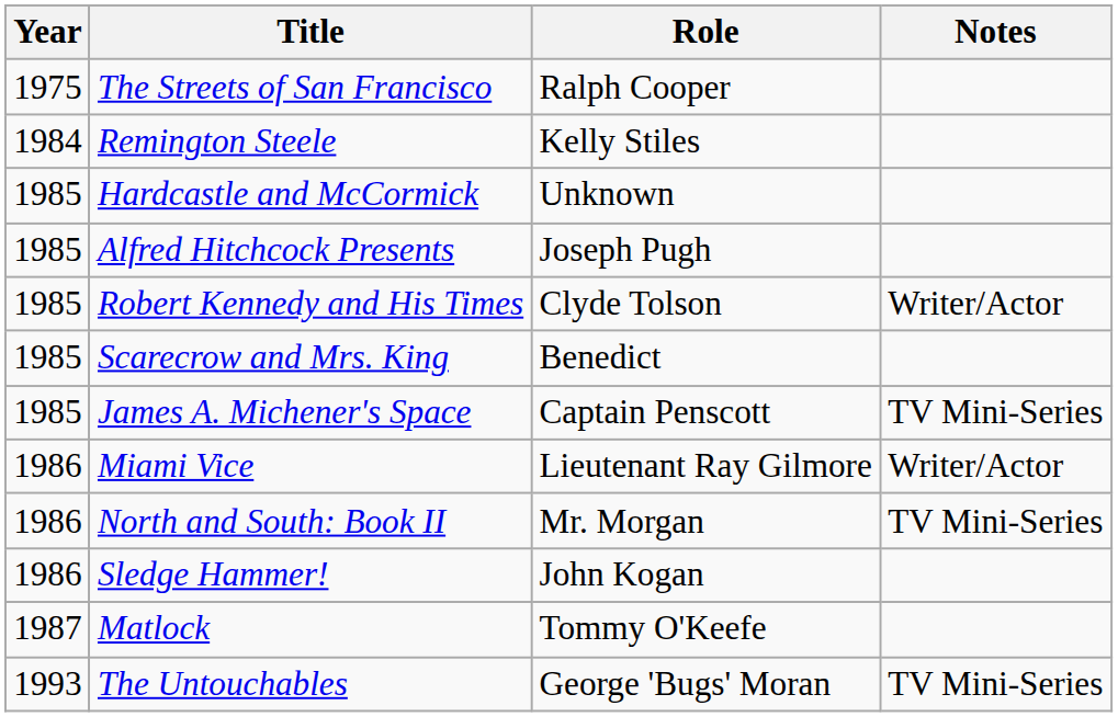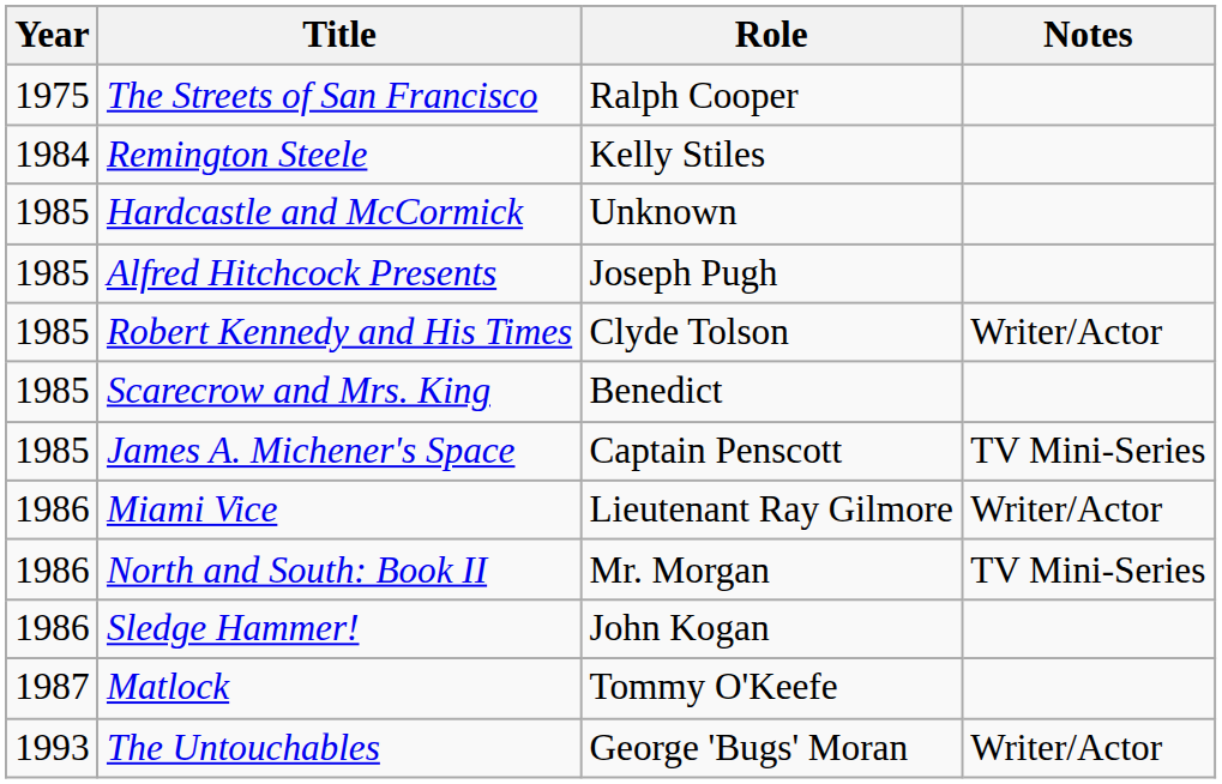The Untouchables | Notes: TV Mini-Series -> Writer/Actor
